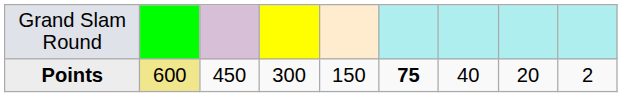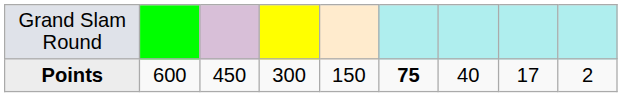Points | column 2: khaki background -> no background
Points | column 8: 20 -> 17
